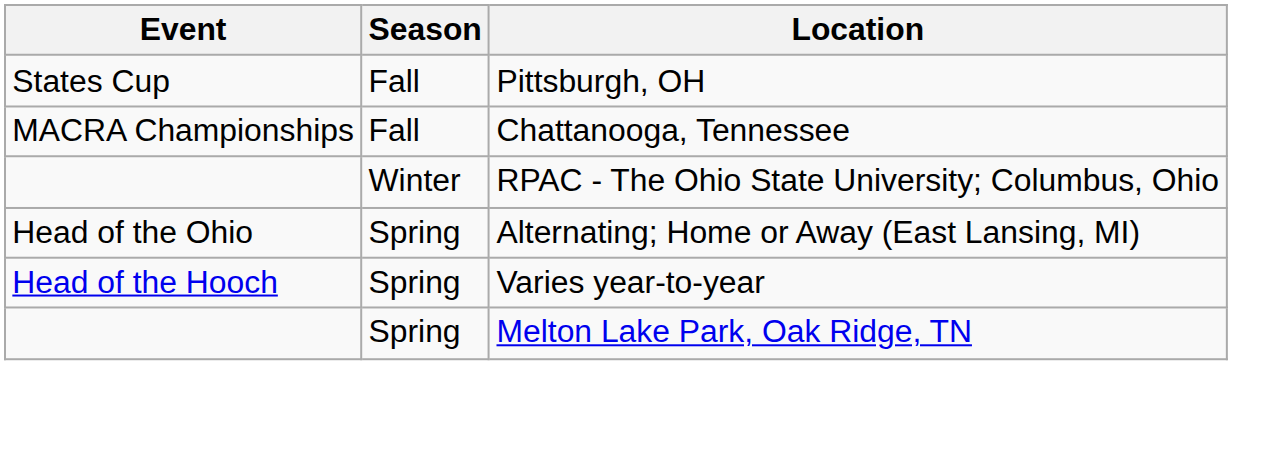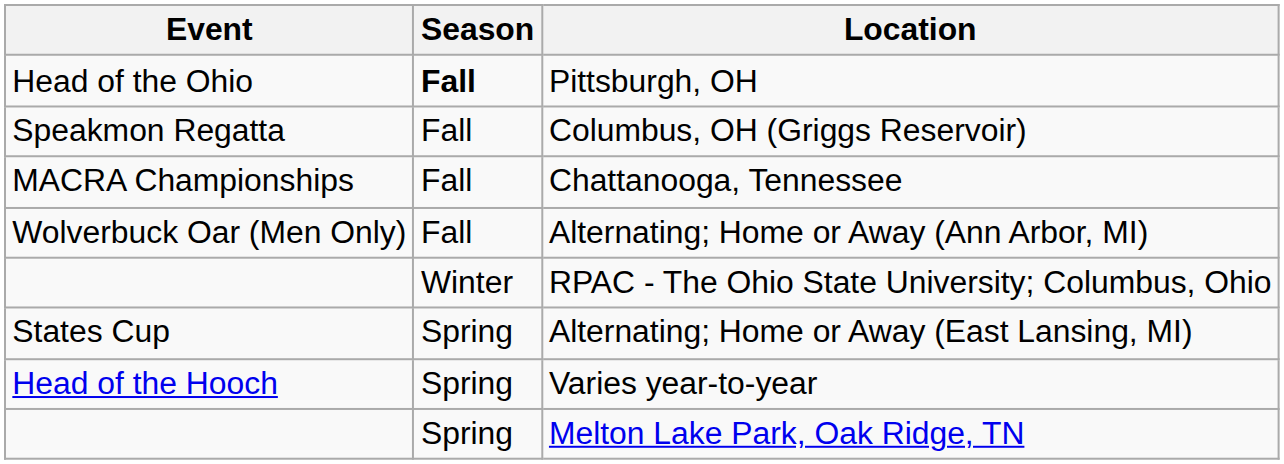Pittsburgh, OH | Event: States Cup -> Head of the Ohio
Pittsburgh, OH | Season: normal -> bold
+ row: Speakmon Regatta | Fall | Columbus, OH (Griggs Reservoir)
+ row: Wolverbuck Oar (Men Only) | Fall | Alternating; Home or Away (Ann Arbor, MI)
Alternating; Home or Away (East Lansing, MI) | Event: Head of the Ohio -> States Cup
